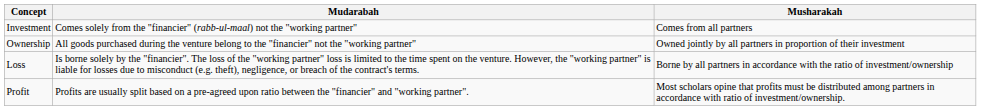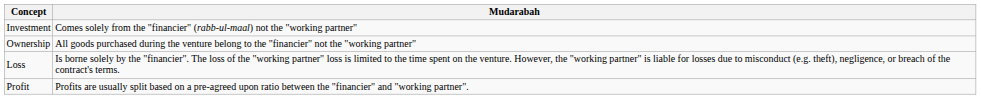- column: Musharakah | Comes from all partners | Owned jointly by all partners in proportion of their investment | Borne by all partners in accordance with the ratio of investment/ownership | Most scholars opine that profits must be distributed among partners in accordance with ratio of investment/ownership.
